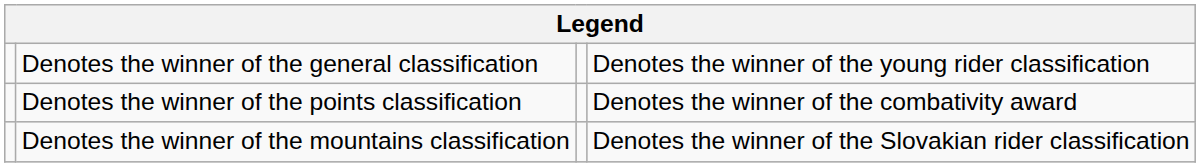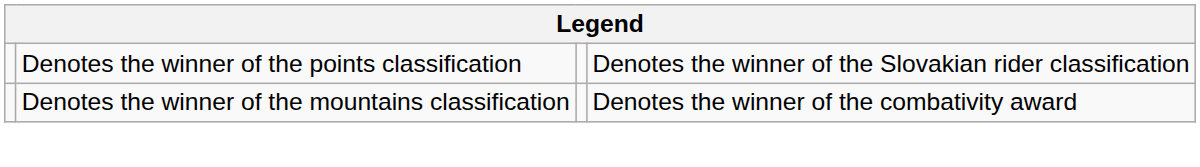- row: Denotes the winner of the general classification | Denotes the winner of the young rider classification
Denotes the winner of the points classification | column 4: Denotes the winner of the combativity award -> Denotes the winner of the Slovakian rider classification
Denotes the winner of the mountains classification | column 4: Denotes the winner of the Slovakian rider classification -> Denotes the winner of the combativity award
